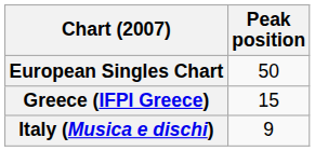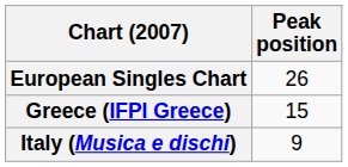European Singles Chart | Peak position: 50 -> 26
